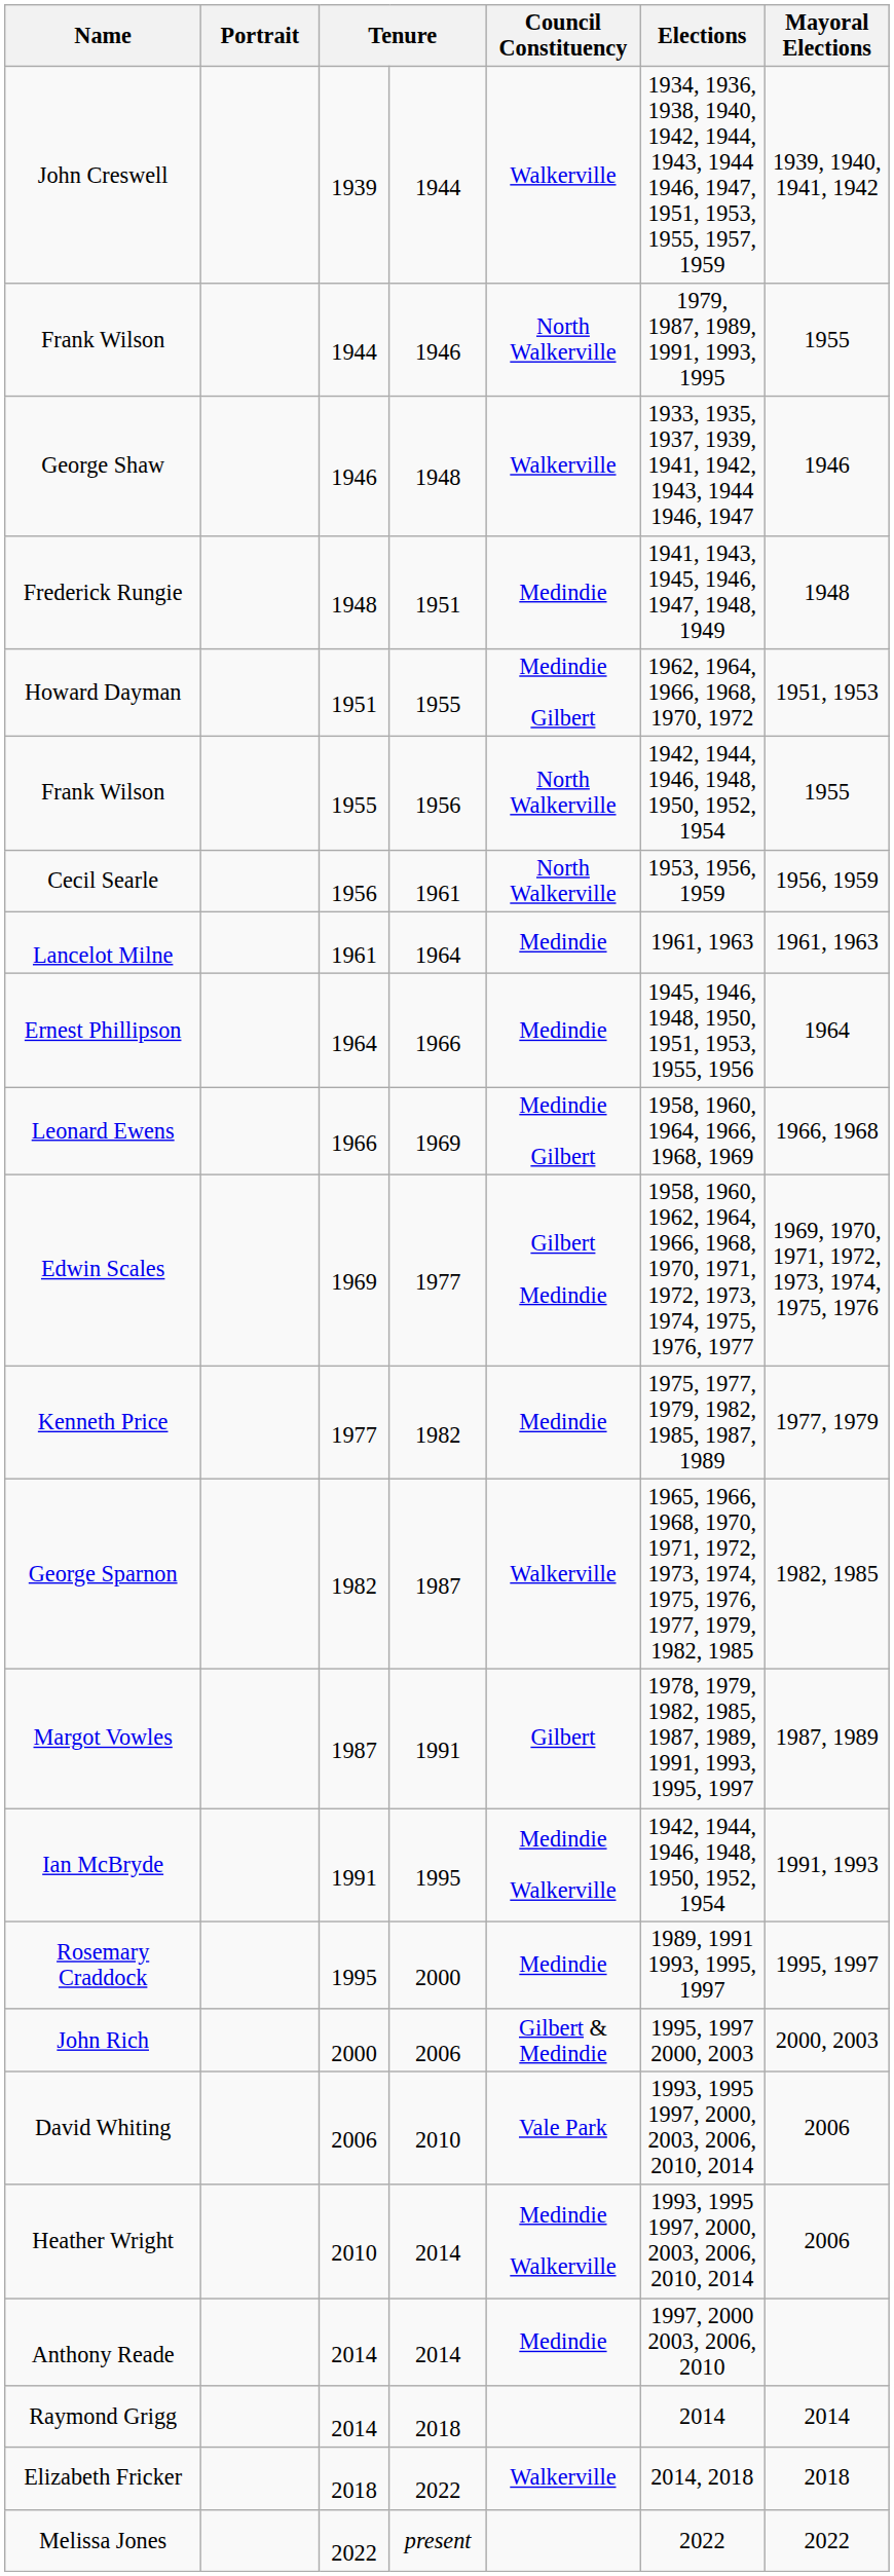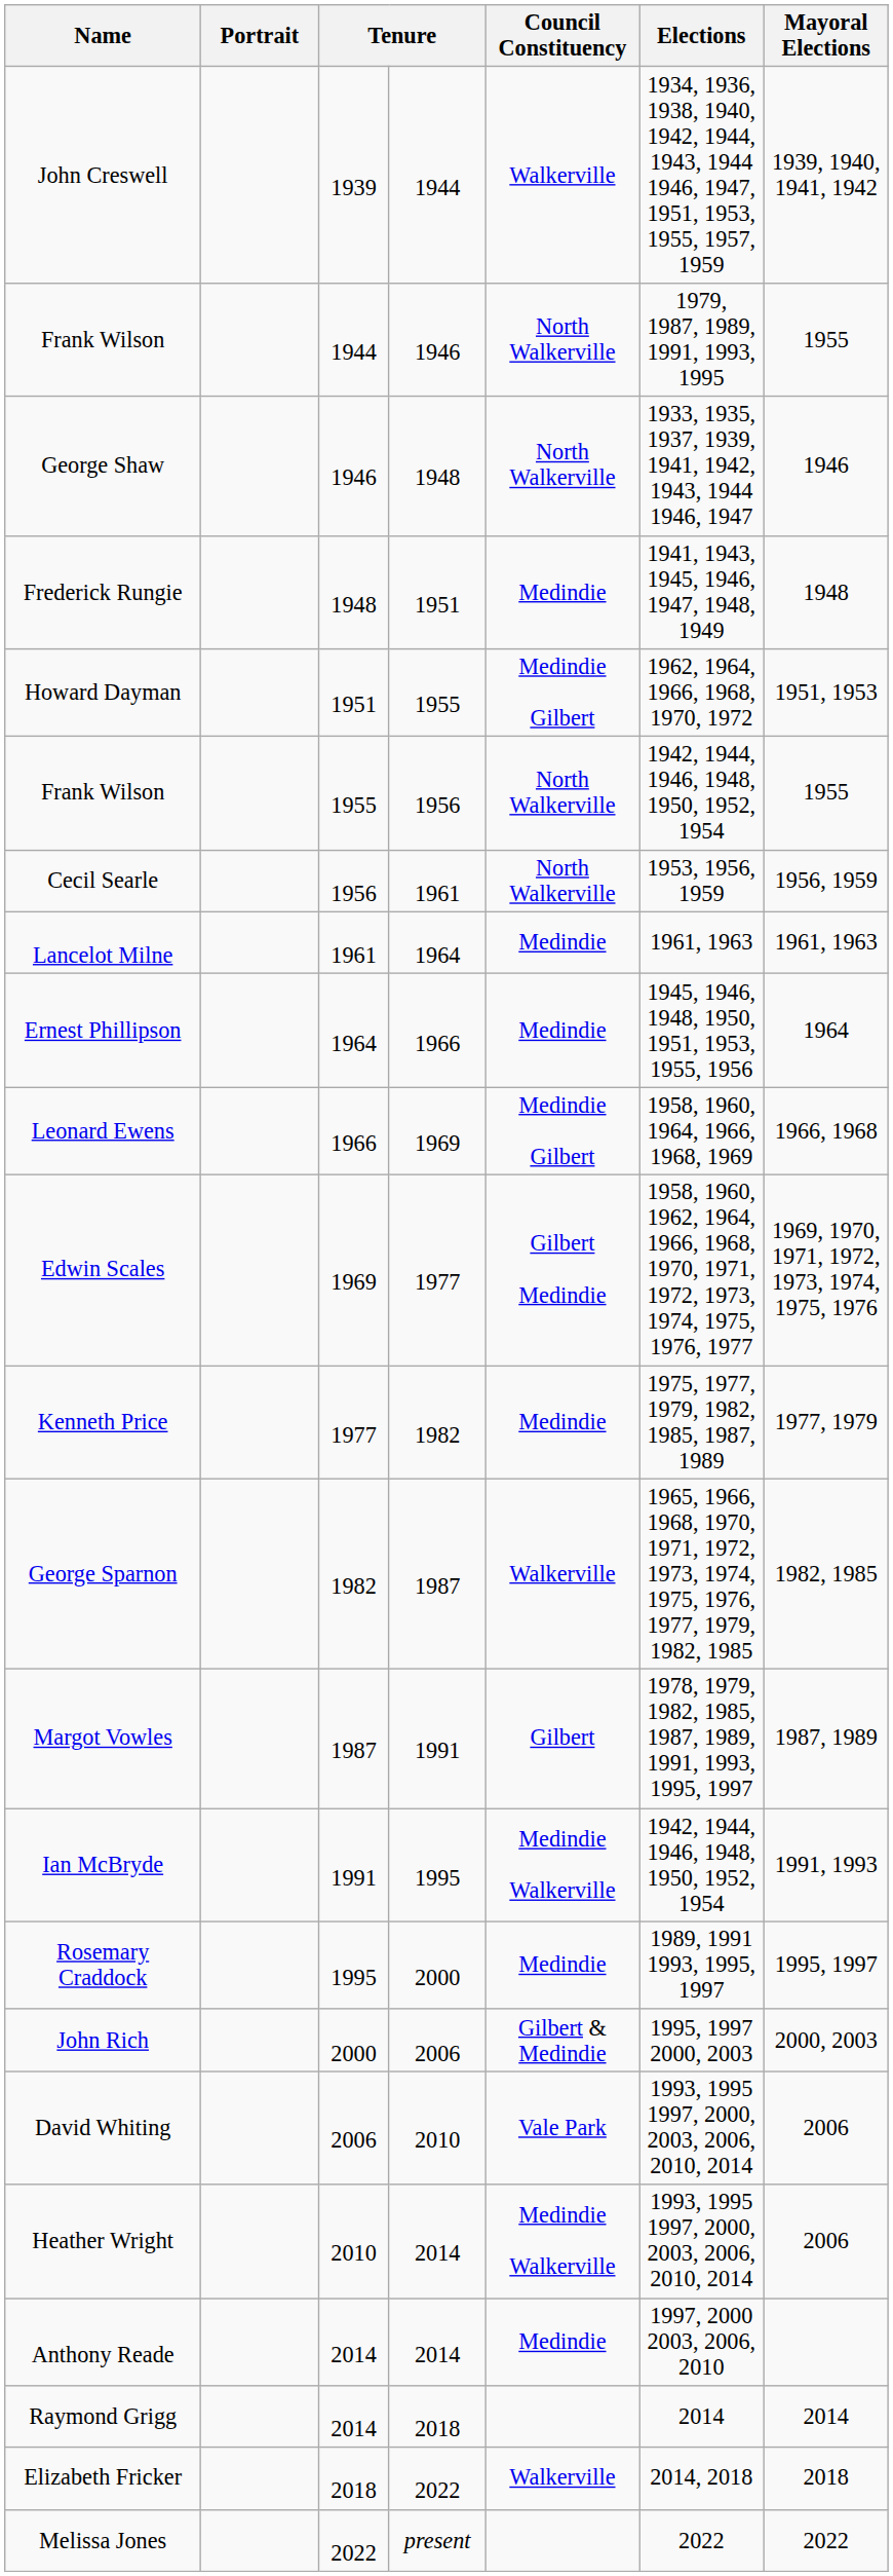George Shaw | Council Constituency: Walkerville -> North Walkerville
